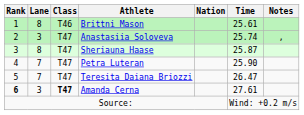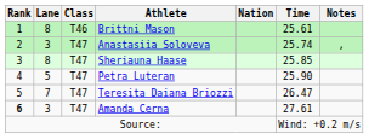Sheriauna Haase | Time: 25.87 -> 25.85
Petra Luteran | Lane: 7 -> 5
Amanda Cerna | Class: bold -> normal
